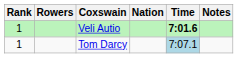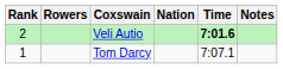Veli Autio | Rank: 1 -> 2
Tom Darcy | Time: lightblue background -> no background
